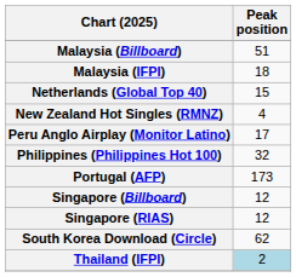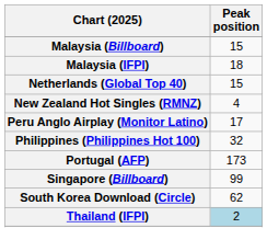Malaysia (Billboard) | Peak position: 51 -> 15
Singapore (Billboard) | Peak position: 12 -> 99
- row: Singapore (RIAS) | 12
